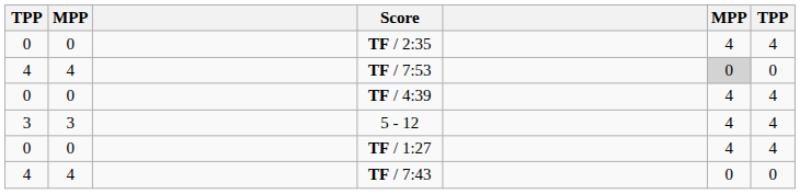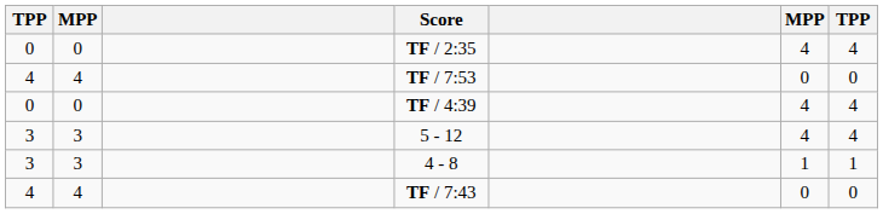TF / 7:53 | column 6: lightgrey background -> no background
+ row: 3 | 3 | 4 - 8 | 1 | 1
- row: 0 | 0 | TF / 1:27 | 4 | 4
